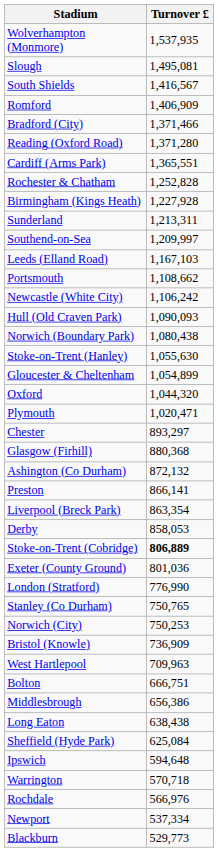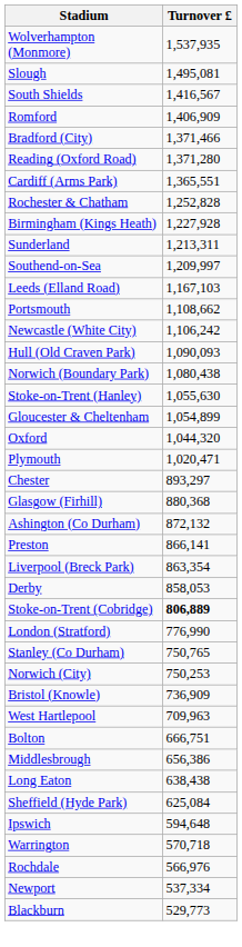- row: Exeter (County Ground) | 801,036
